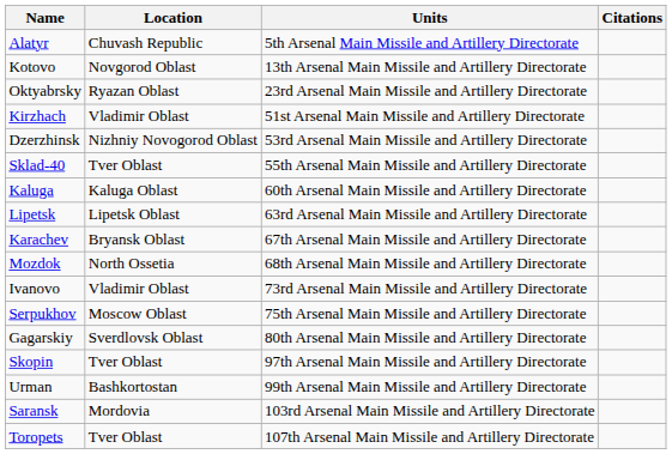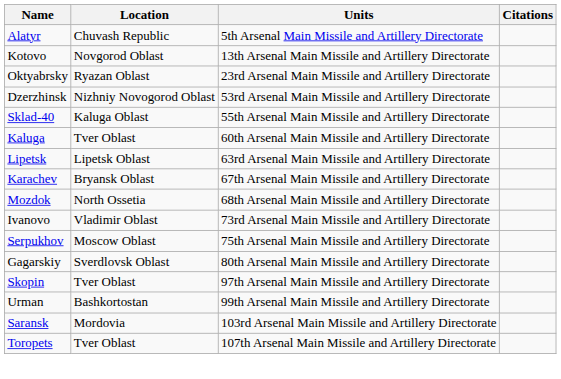- row: Kirzhach | Vladimir Oblast | 51st Arsenal Main Missile and Artillery Directorate
Sklad-40 | Location: Tver Oblast -> Kaluga Oblast
Kaluga | Location: Kaluga Oblast -> Tver Oblast
